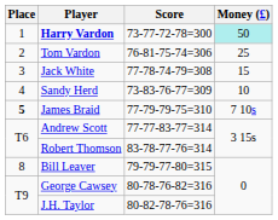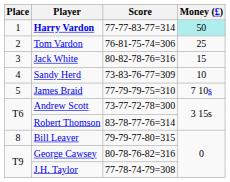Harry Vardon | Score: 73-77-72-78=300 -> 77-77-83-77=314
Jack White | Score: 77-78-74-79=308 -> 80-82-78-76=316
James Braid | Place: bold -> normal
Andrew Scott | Score: 77-77-83-77=314 -> 73-77-72-78=300
J.H. Taylor | Score: 80-82-78-76=316 -> 77-78-74-79=308
